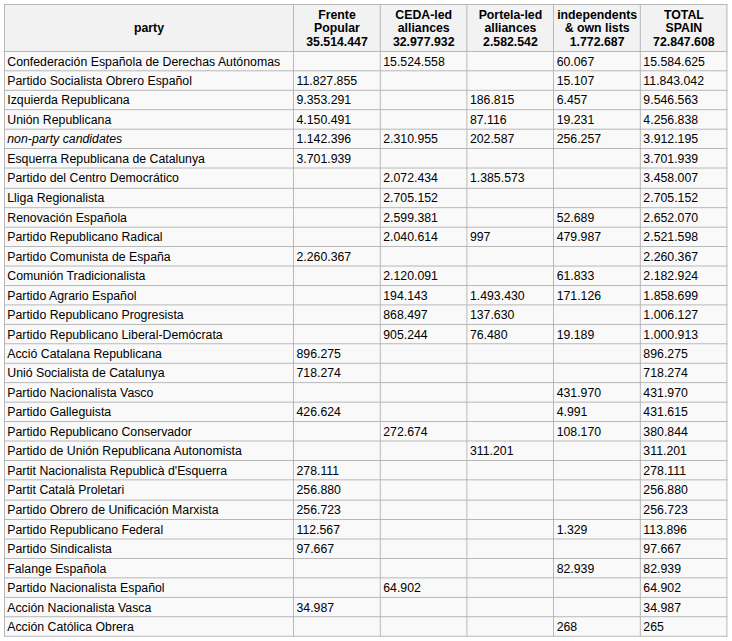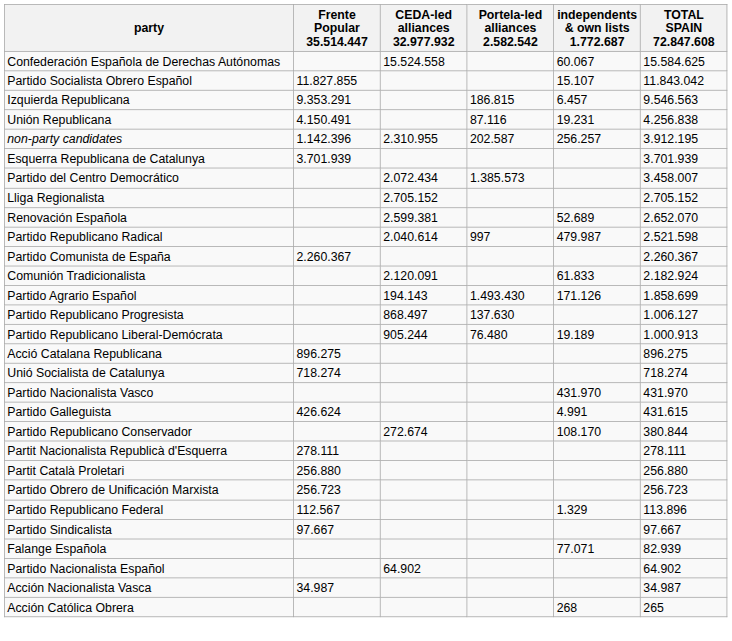- row: Partido de Unión Republicana Autonomista | 311.201 | 311.201
Falange Española | independents & own lists 1.772.687: 82.939 -> 77.071
